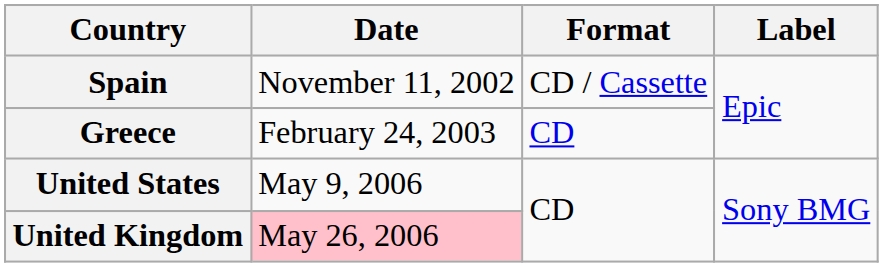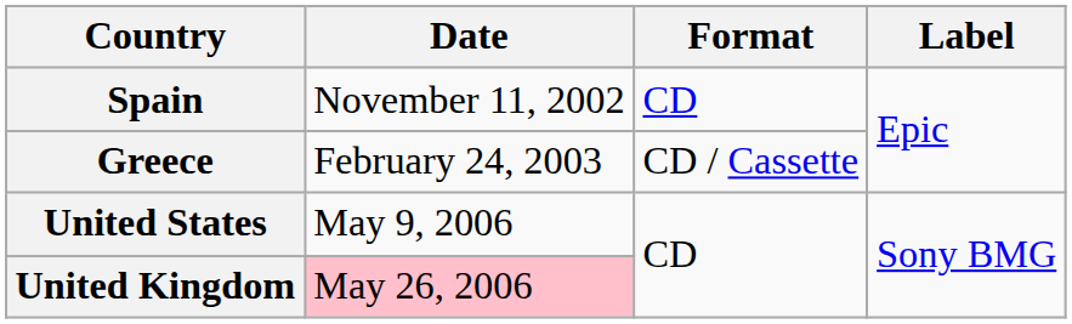Spain | Format: CD / Cassette -> CD
Greece | Format: CD -> CD / Cassette
